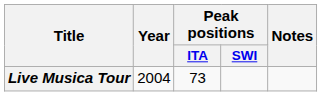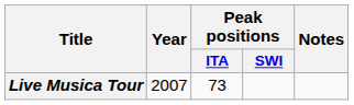Live Musica Tour | Year: 2004 -> 2007
